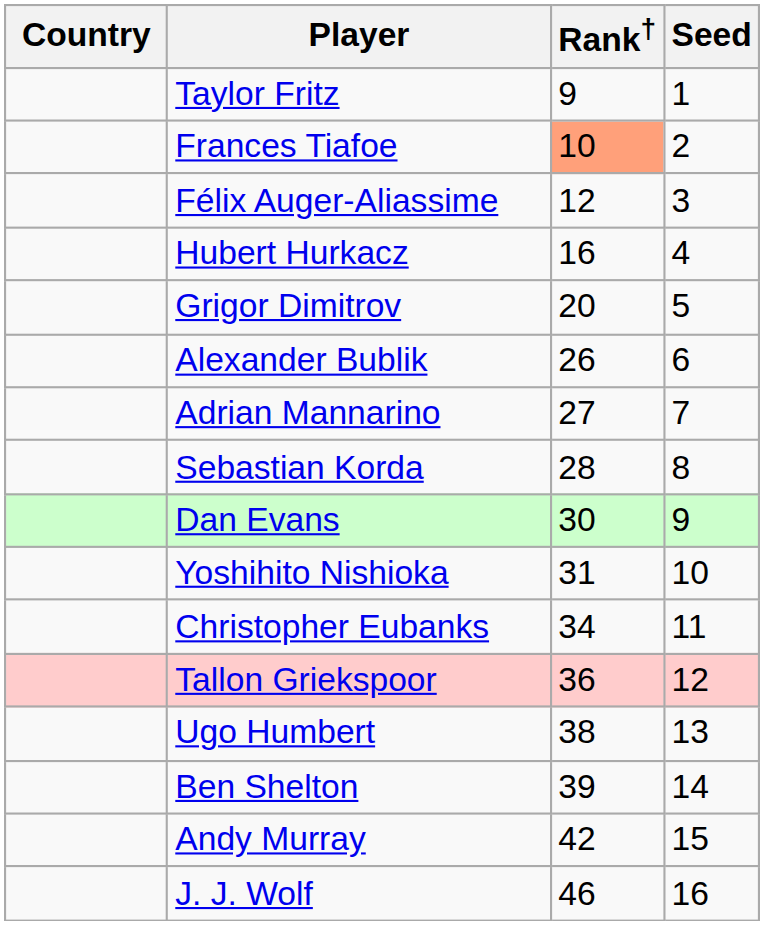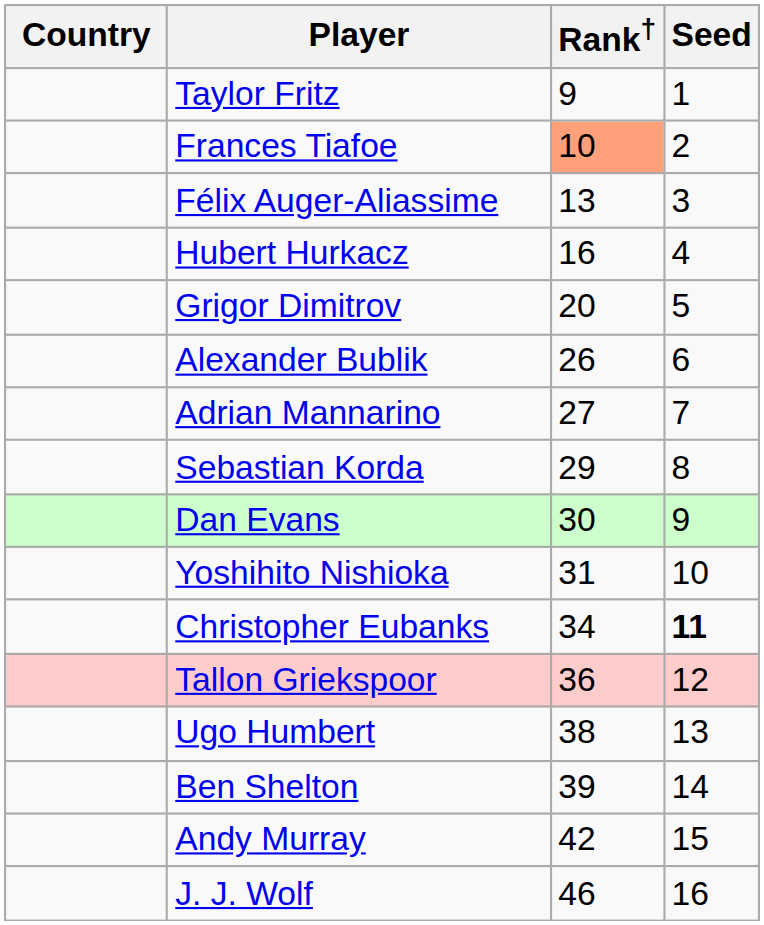Félix Auger-Aliassime | Rank†: 12 -> 13
Sebastian Korda | Rank†: 28 -> 29
Christopher Eubanks | Seed: normal -> bold
